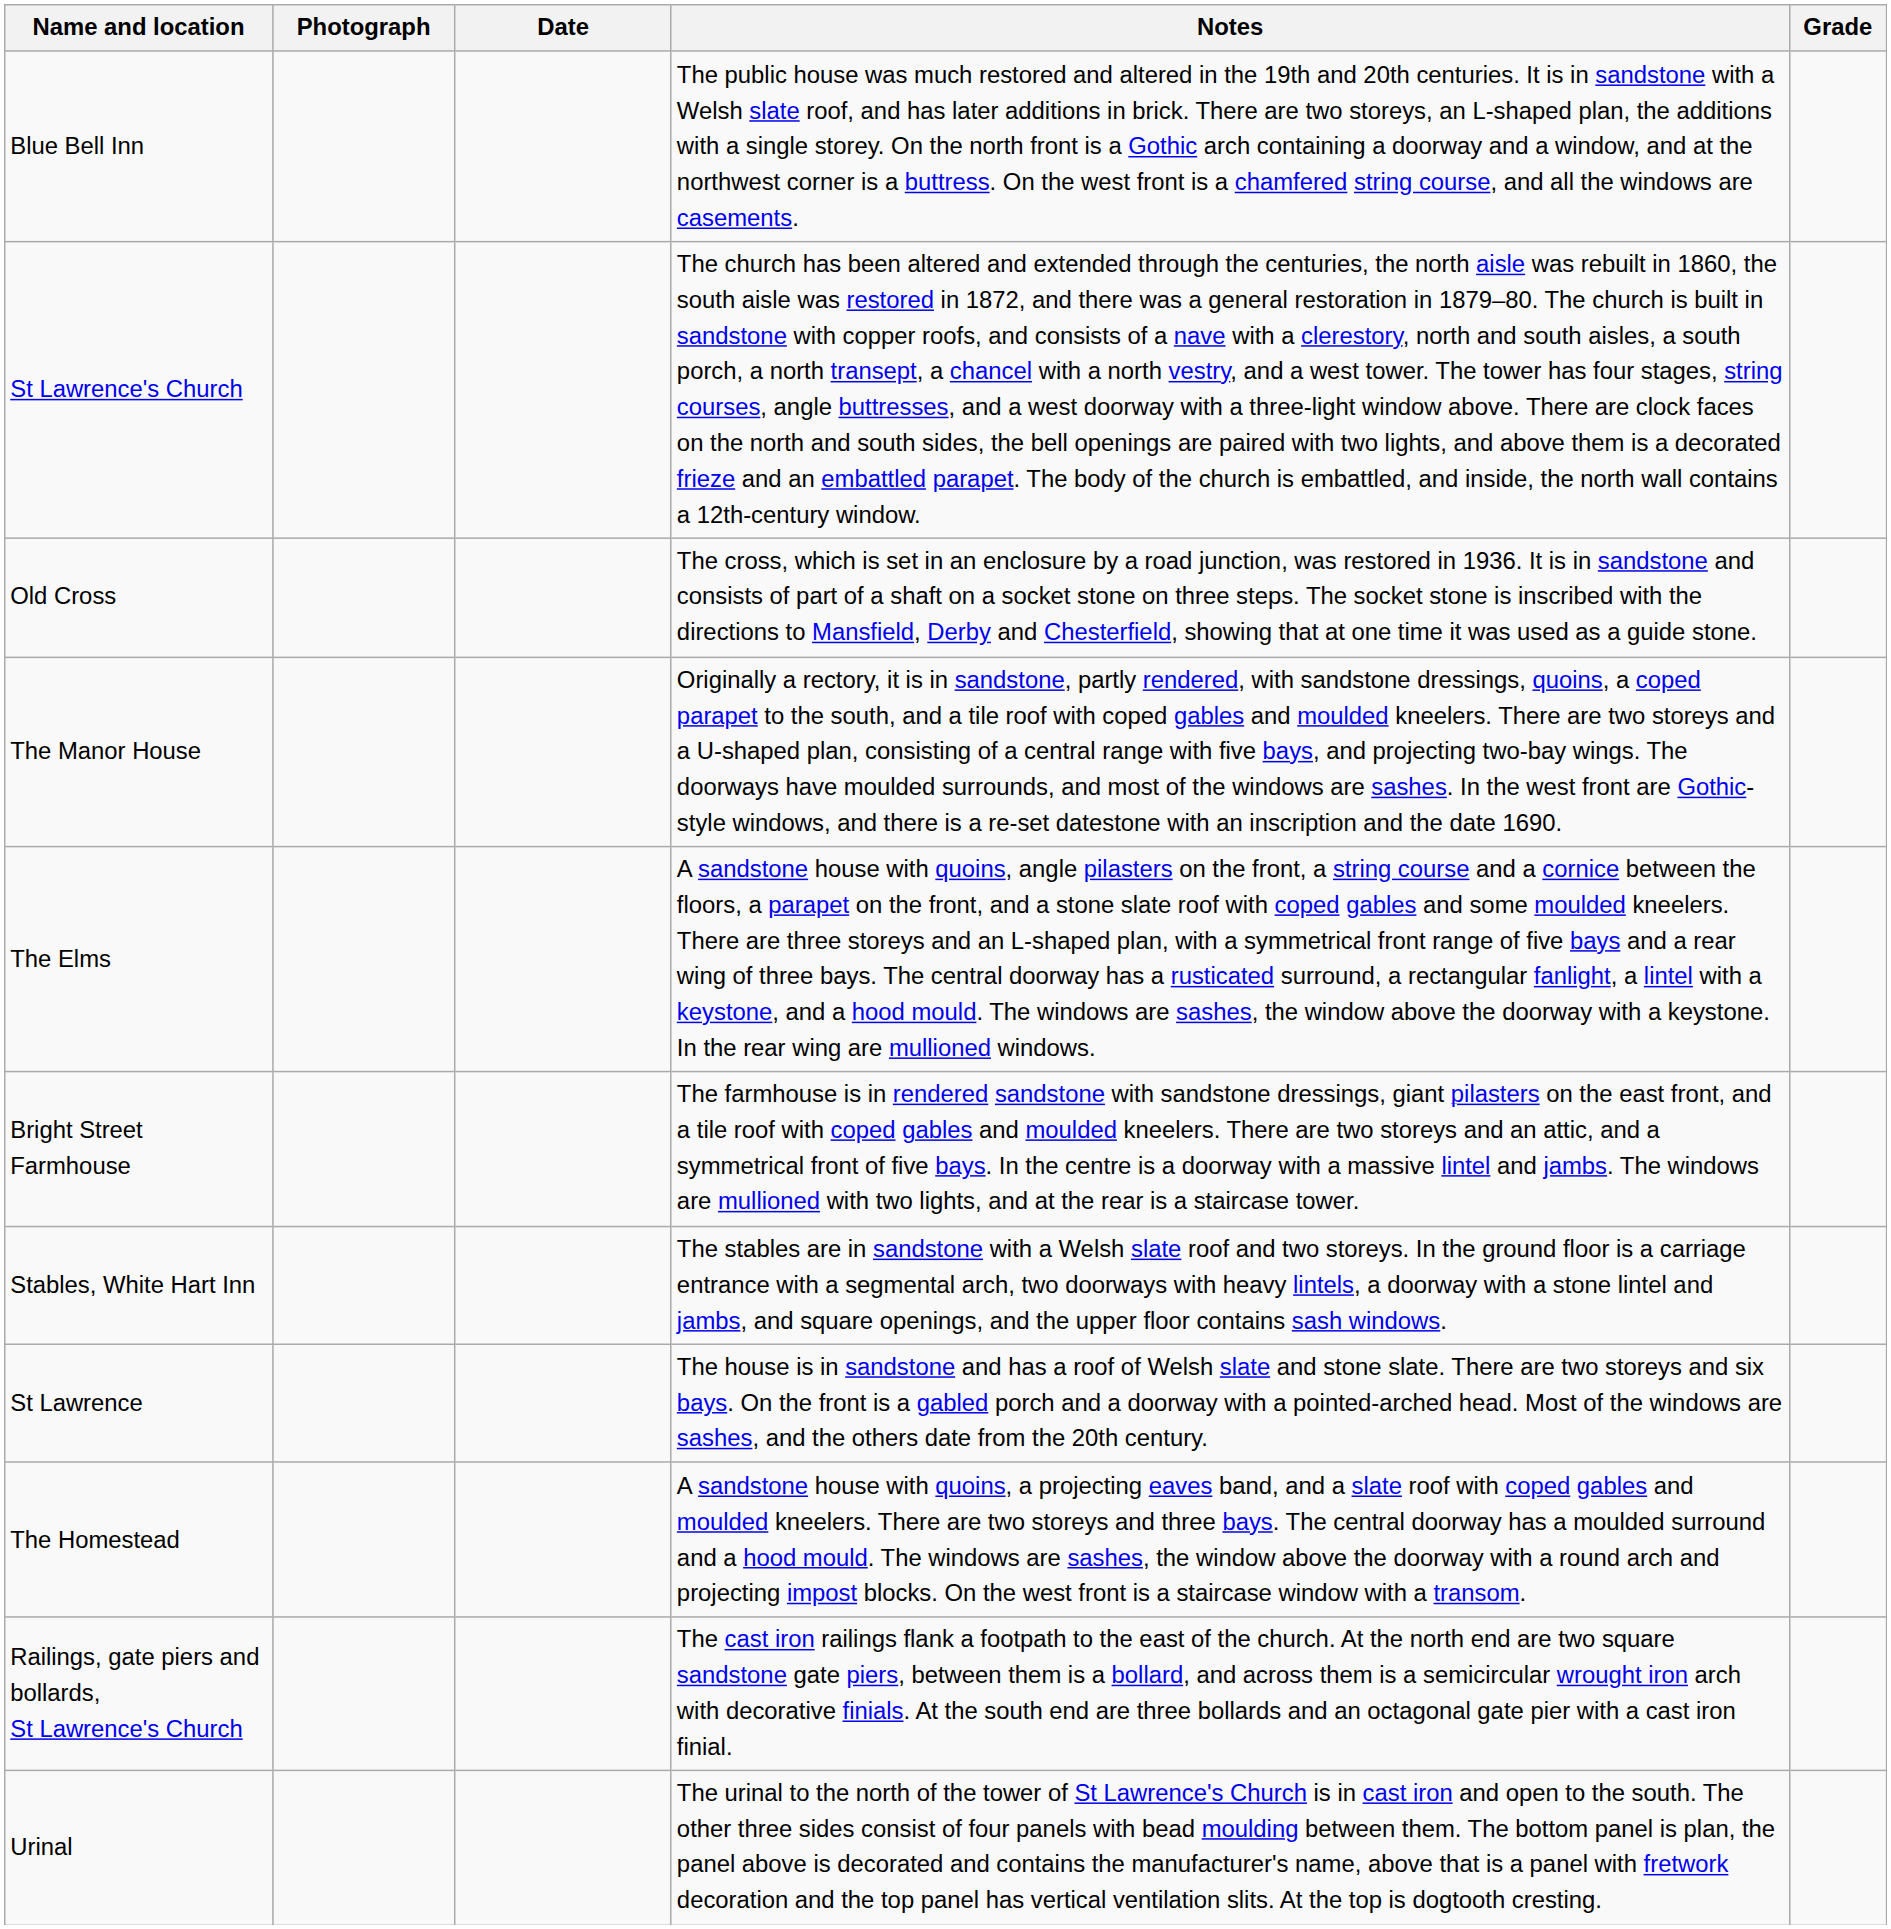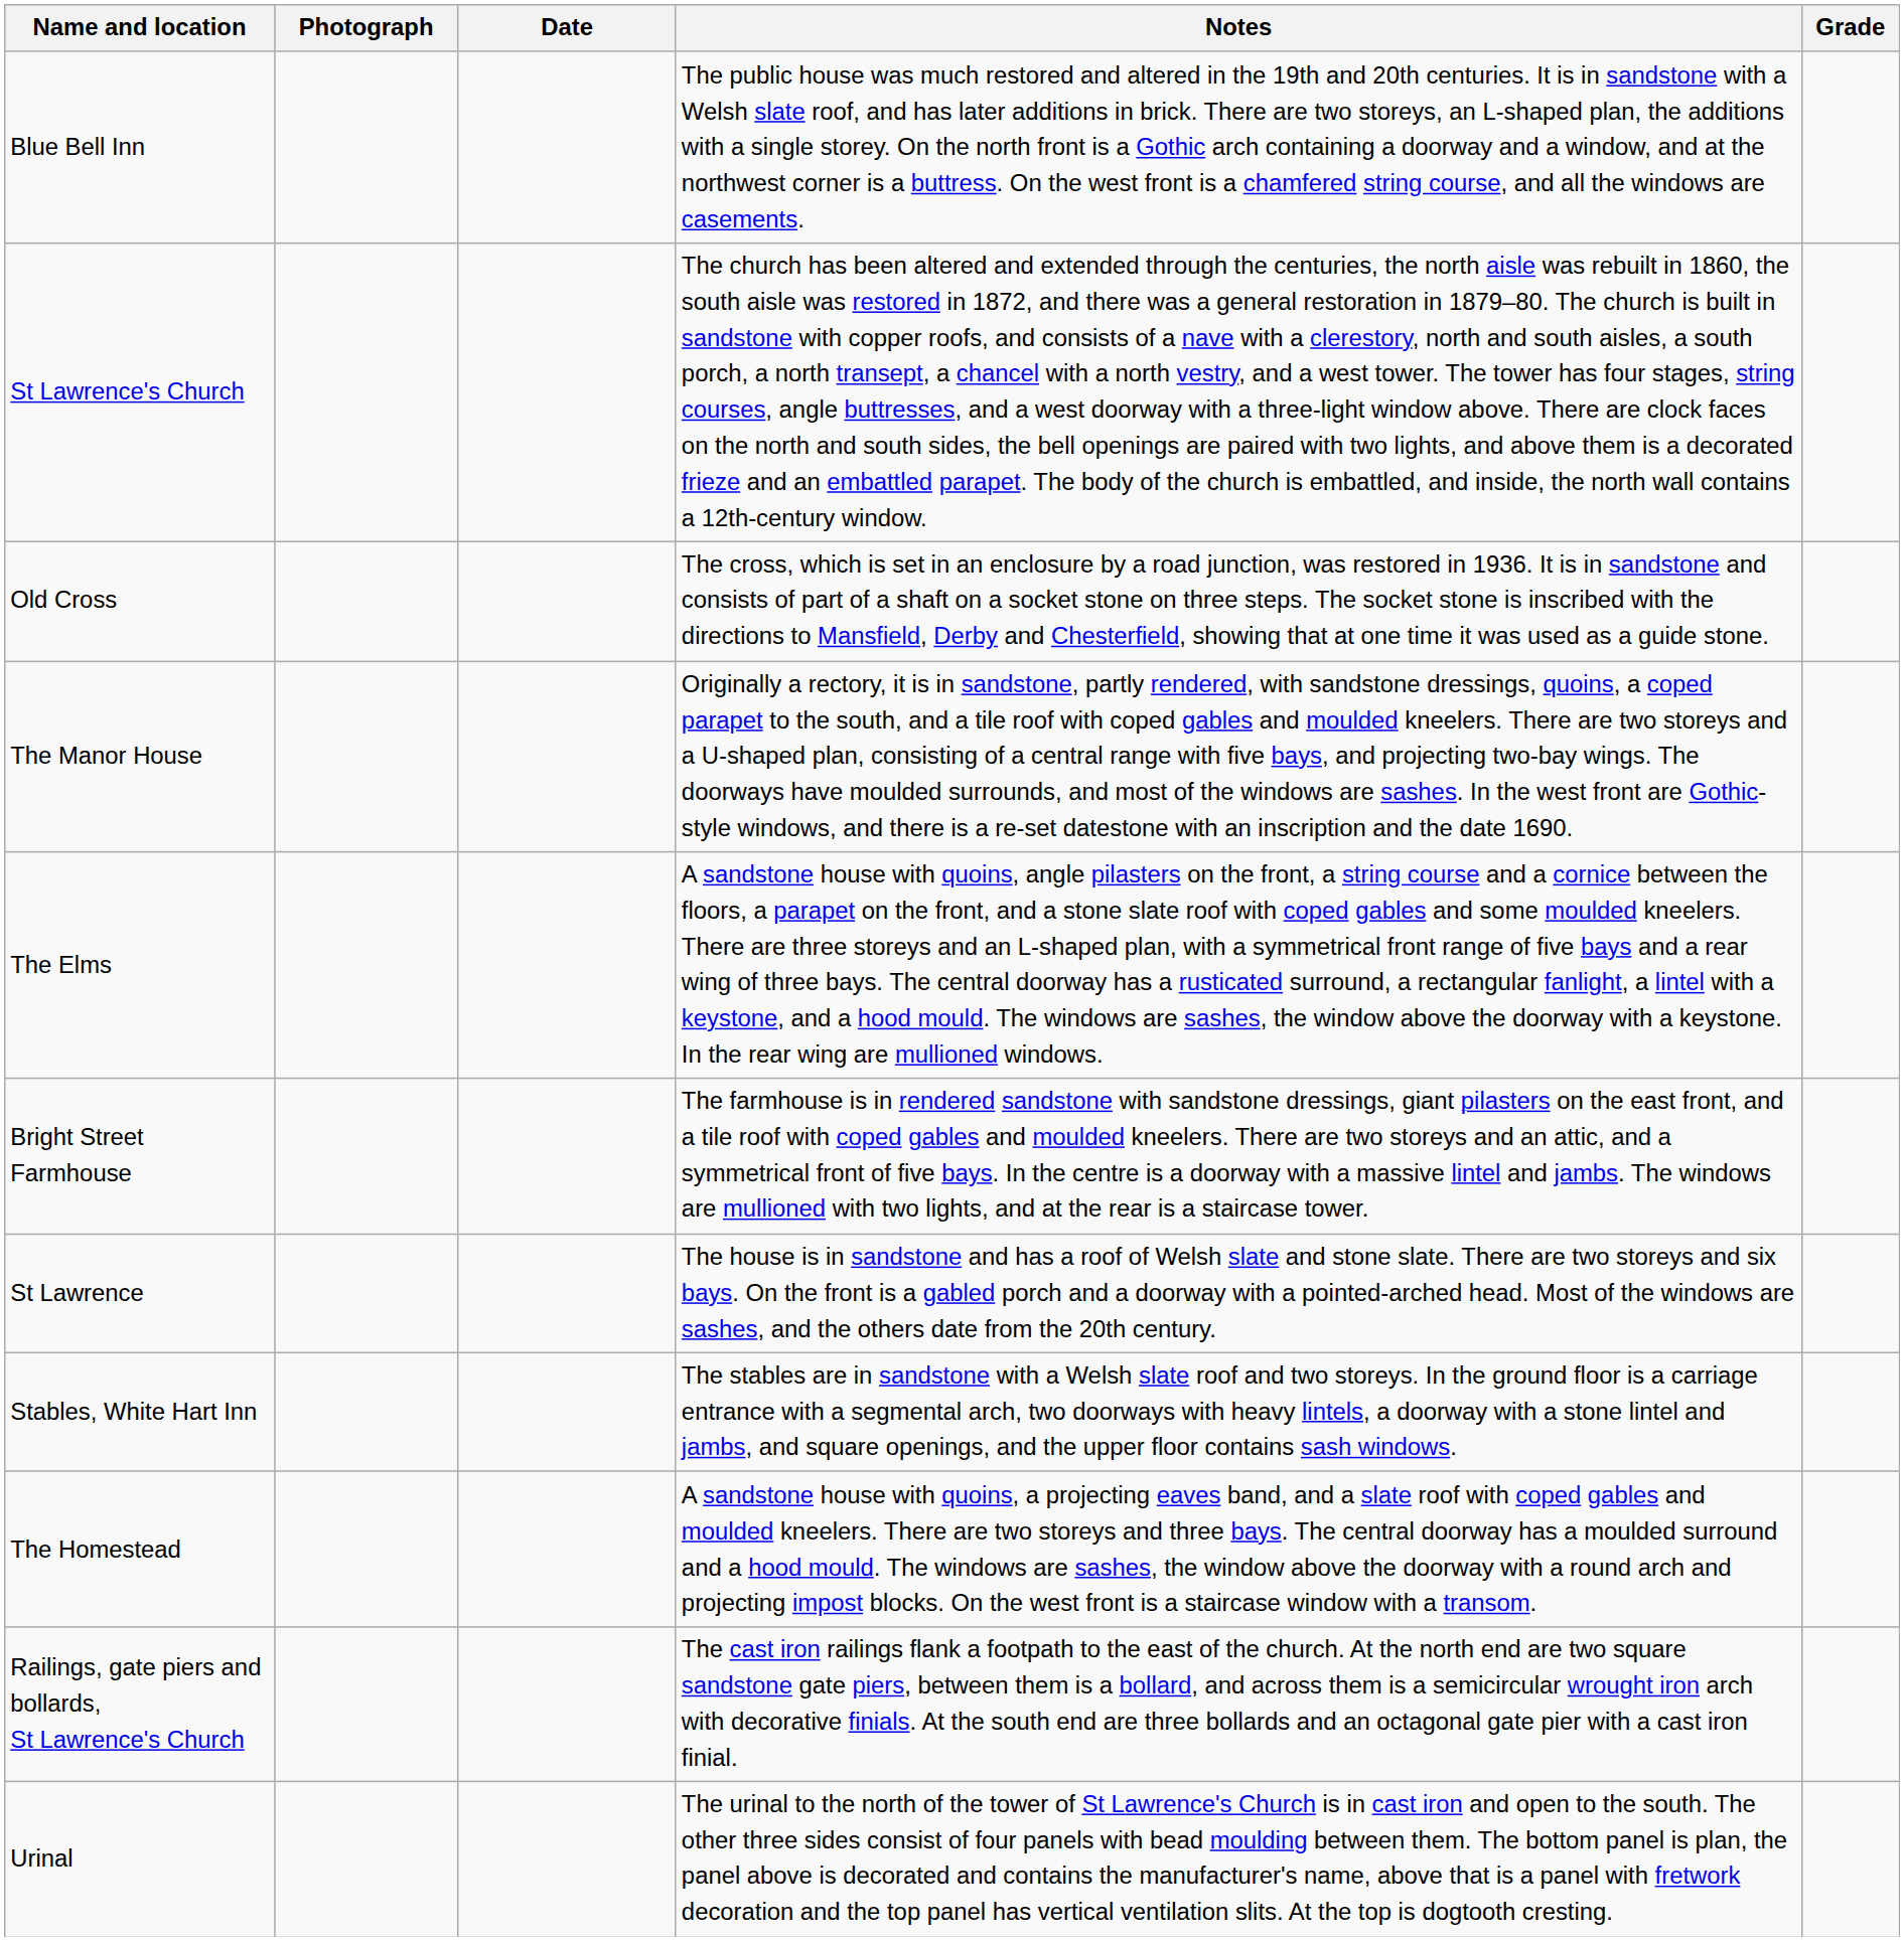rows swapped: St Lawrence <-> Stables, White Hart Inn
